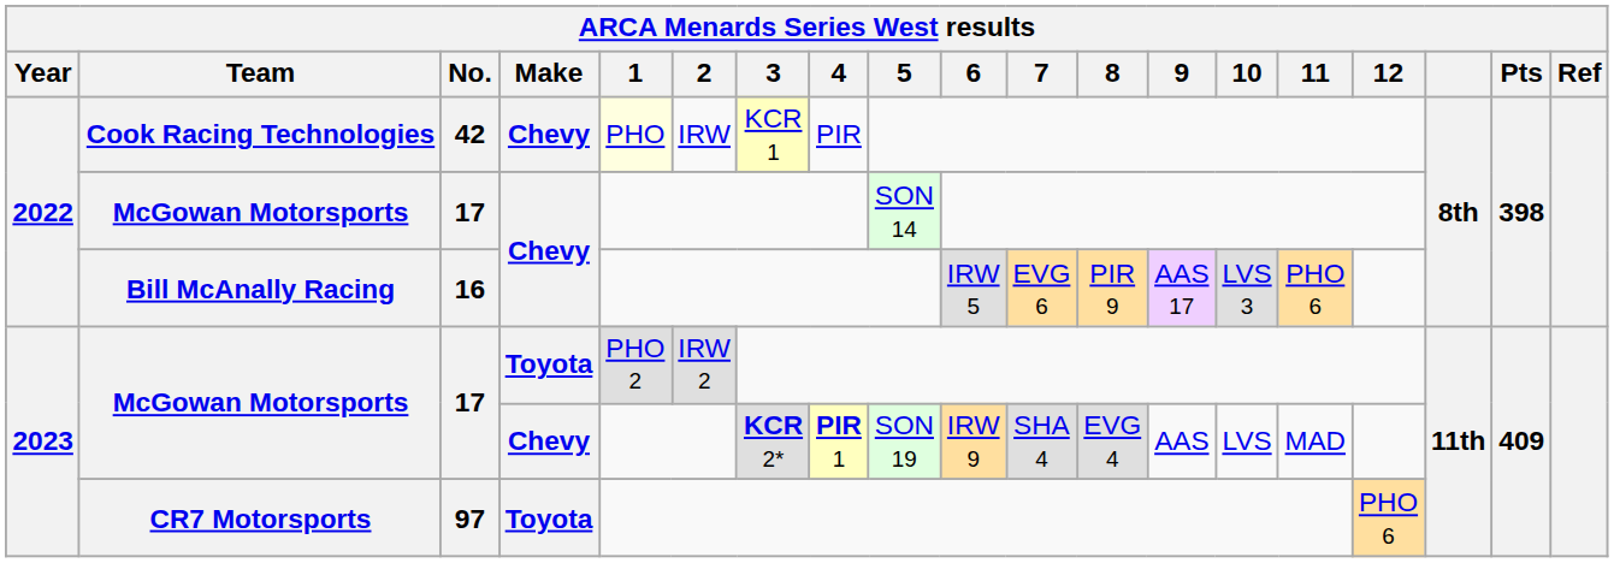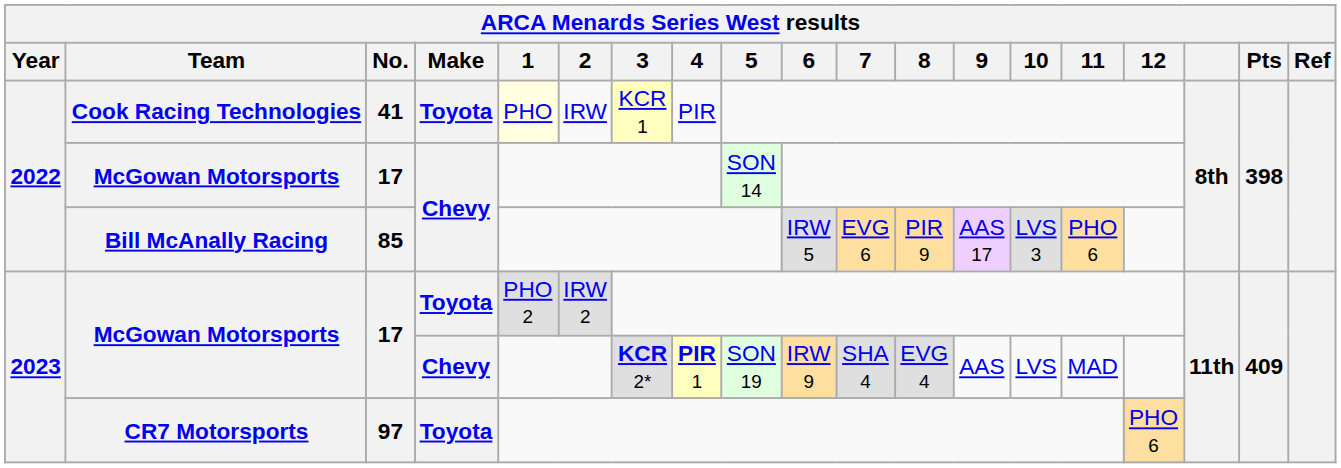Cook Racing Technologies | No.: 42 -> 41
Cook Racing Technologies | Make: Chevy -> Toyota
Bill McAnally Racing | No.: 16 -> 85
